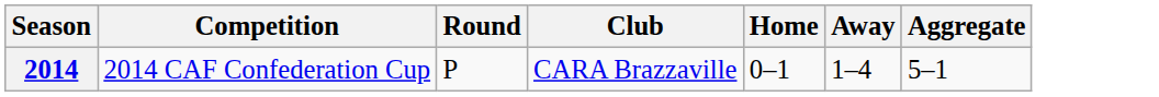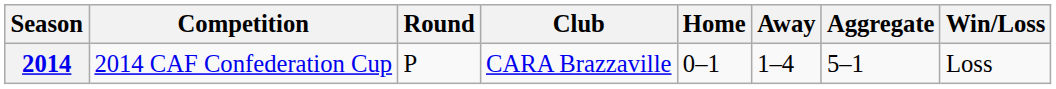+ column: Win/Loss | Loss
